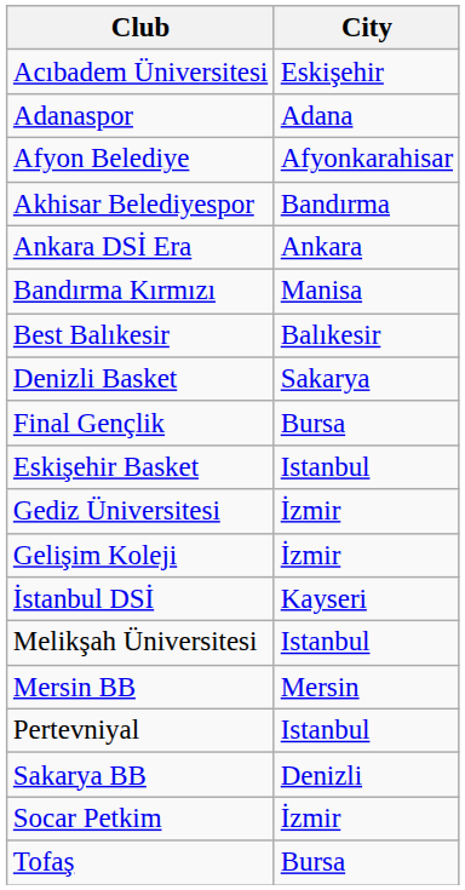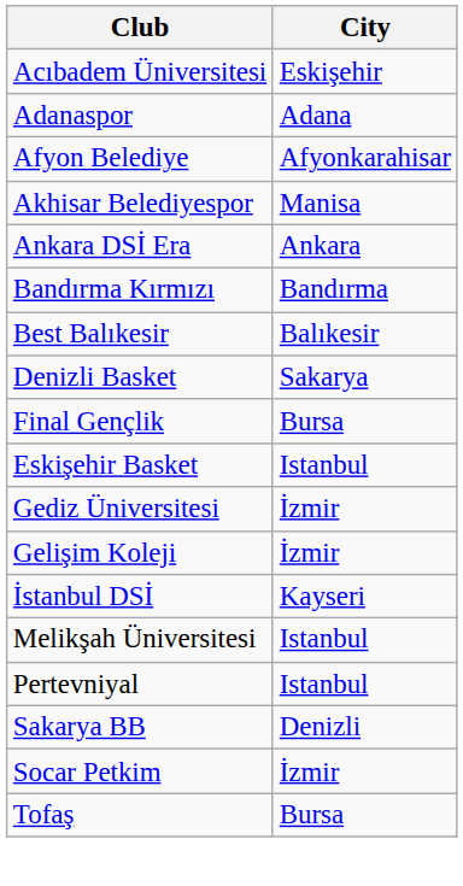Akhisar Belediyespor | City: Bandırma -> Manisa
Bandırma Kırmızı | City: Manisa -> Bandırma
- row: Mersin BB | Mersin
